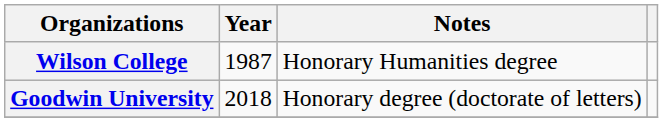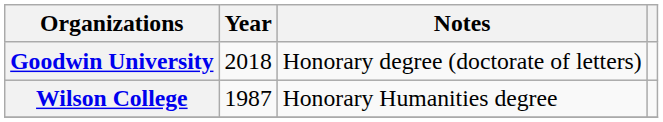rows swapped: Wilson College <-> Goodwin University
